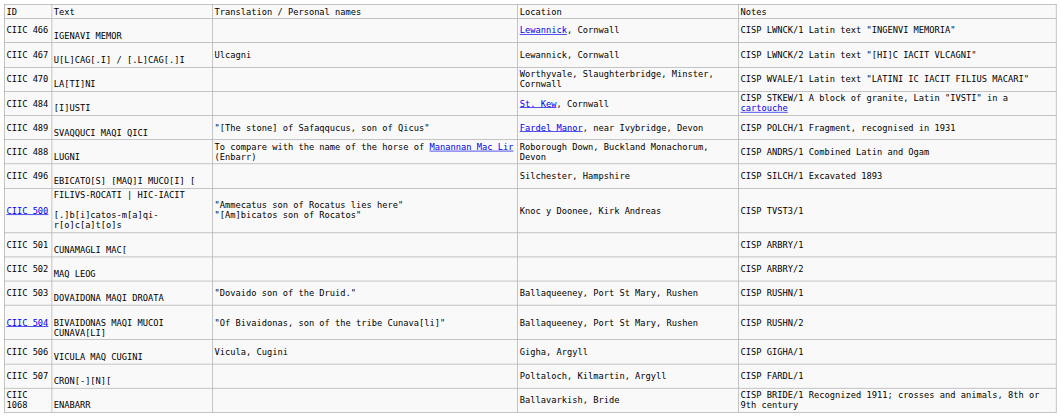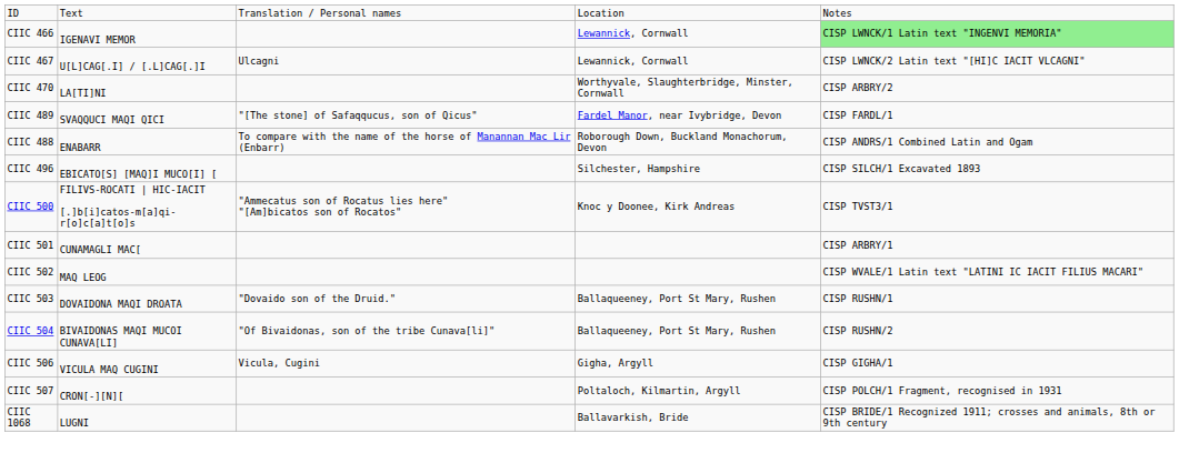CIIC 466 | column 5: no background -> lightgreen background
CIIC 470 | column 5: CISP WVALE/1 Latin text "LATINI IC IACIT FILIUS MACARI" -> CISP ARBRY/2
- row: CIIC 484 | [I]USTI | St. Kew, Cornwall | CISP STKEW/1 A block of granite, Latin "IVSTI" in a cartouche
CIIC 489 | column 5: CISP POLCH/1 Fragment, recognised in 1931 -> CISP FARDL/1
CIIC 488 | column 2: LUGNI -> ENABARR
CIIC 502 | column 5: CISP ARBRY/2 -> CISP WVALE/1 Latin text "LATINI IC IACIT FILIUS MACARI"
CIIC 507 | column 5: CISP FARDL/1 -> CISP POLCH/1 Fragment, recognised in 1931
CIIC 1068 | column 2: ENABARR -> LUGNI
